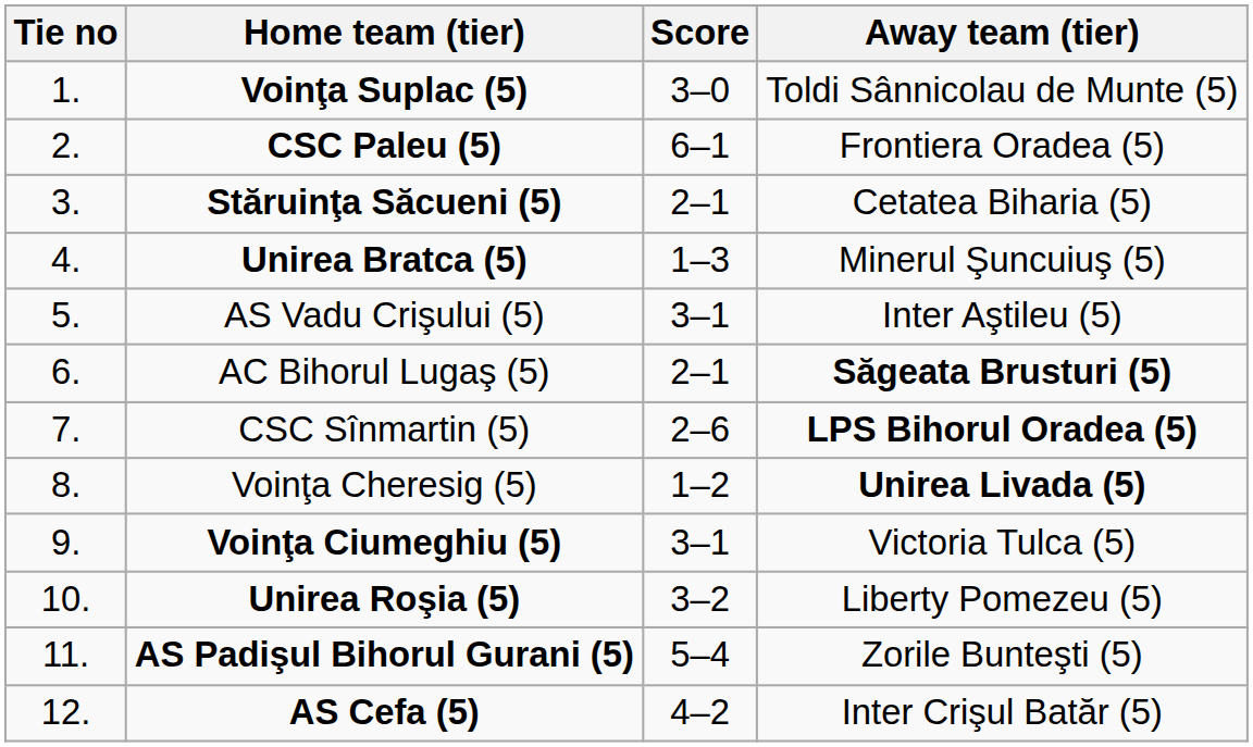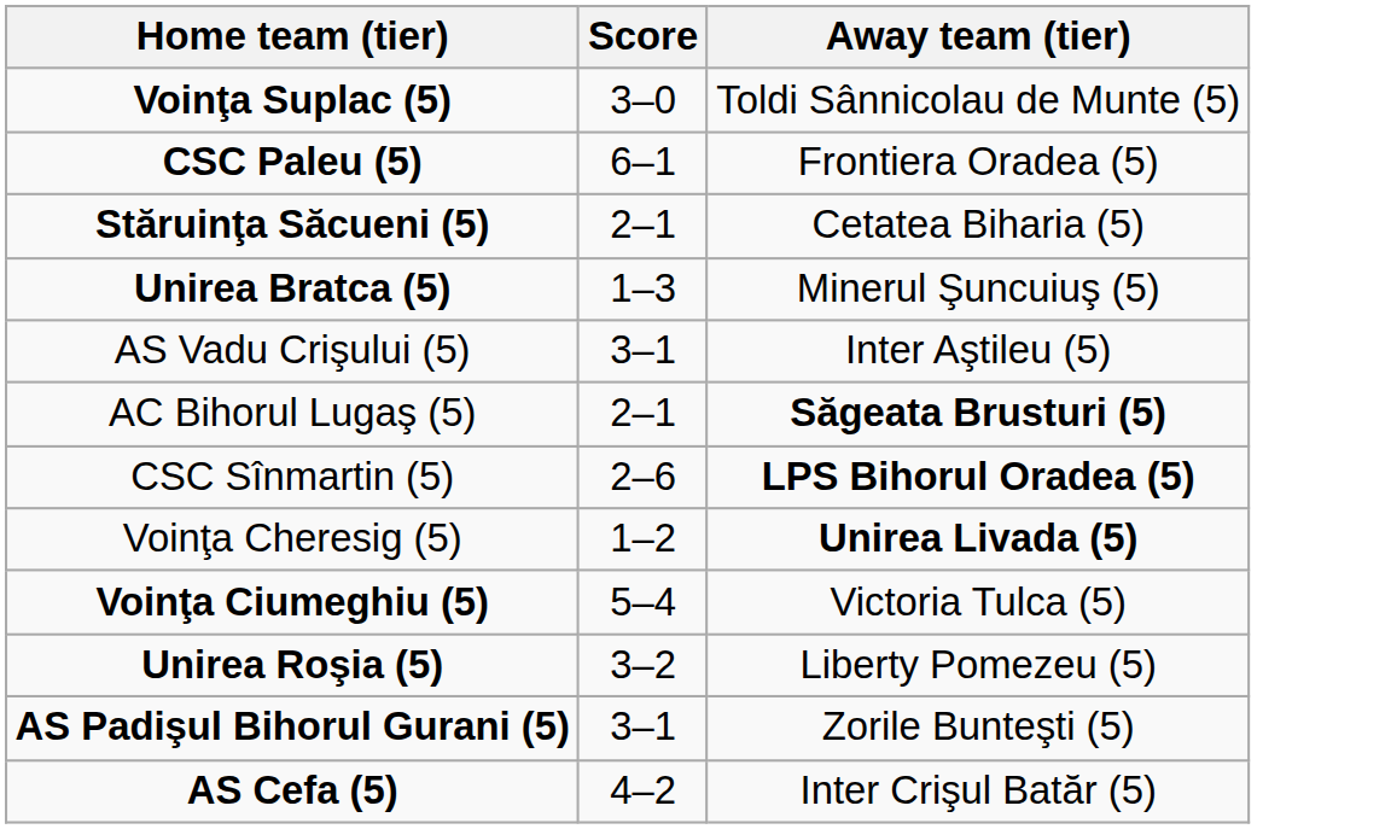- column: Tie no | 1. | 2. | 3. | 4. | 5. | 6. | 7. | 8. | 9. | 10. | 11. | 12.
Voinţa Ciumeghiu (5) | Score: 3–1 -> 5–4
AS Padişul Bihorul Gurani (5) | Score: 5–4 -> 3–1
